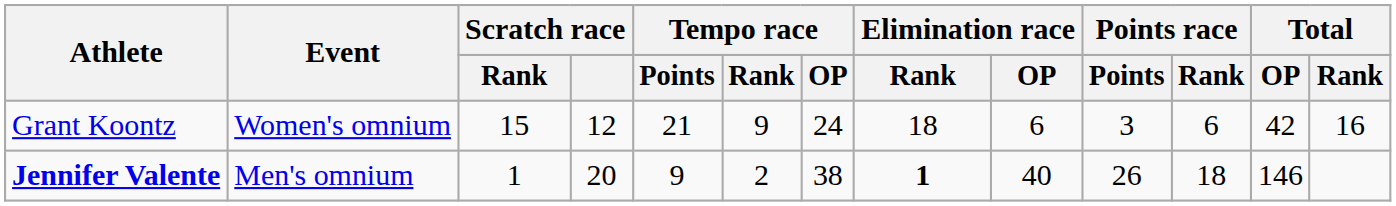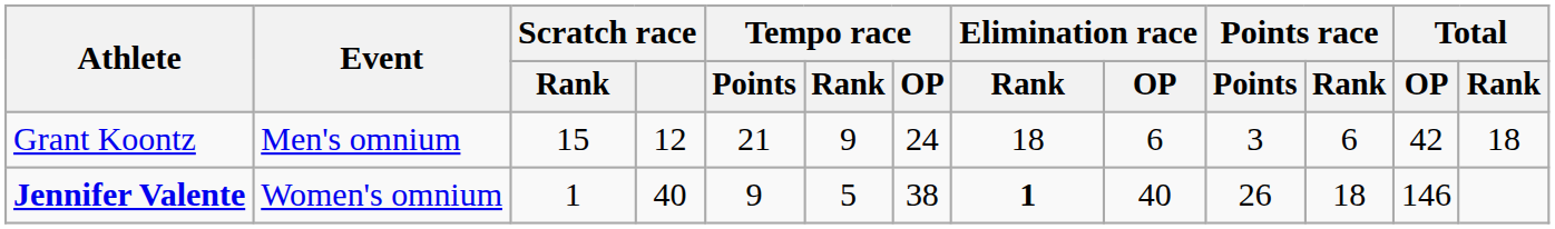Grant Koontz | Event: Women's omnium -> Men's omnium
Grant Koontz | Total / Rank: 16 -> 18
Jennifer Valente | Event: Men's omnium -> Women's omnium
Jennifer Valente | Scratch race: 20 -> 40
Jennifer Valente | Tempo race / Rank: 2 -> 5
